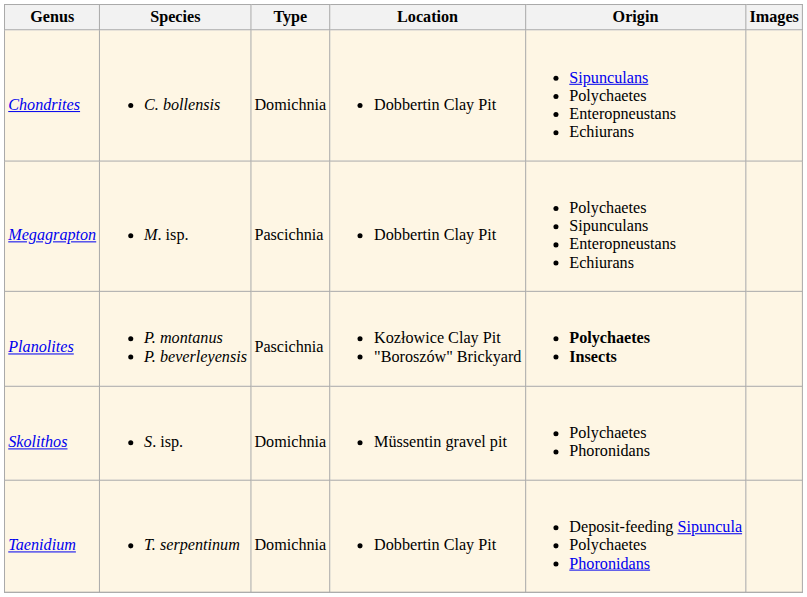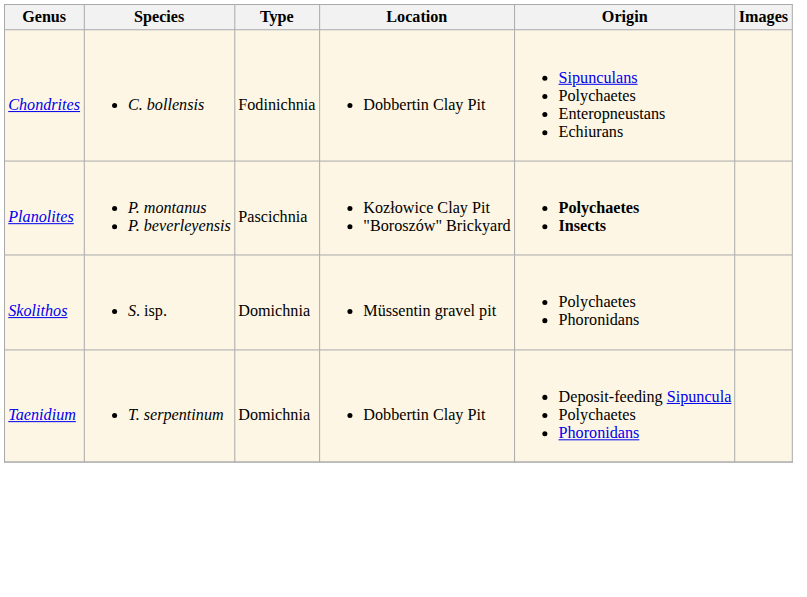Chondrites | Type: Domichnia -> Fodinichnia
- row: Megagrapton | M. isp. | Pascichnia | Dobbertin Clay Pit | Polychaetes Sipunculans Enteropneustans Echiurans
